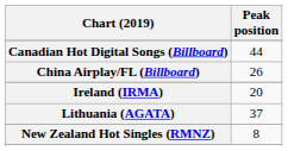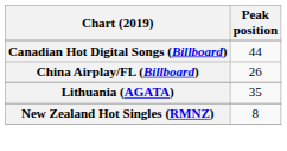- row: Ireland (IRMA) | 20
Lithuania (AGATA) | Peak position: 37 -> 35
